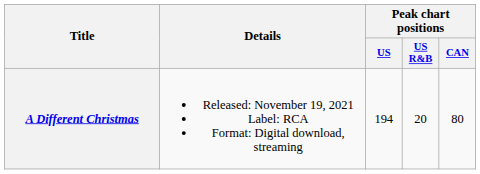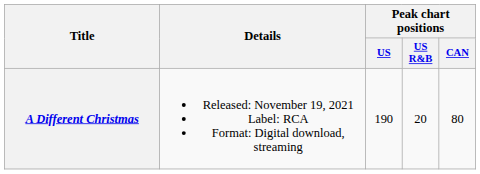A Different Christmas | Peak chart positions / US: 194 -> 190
